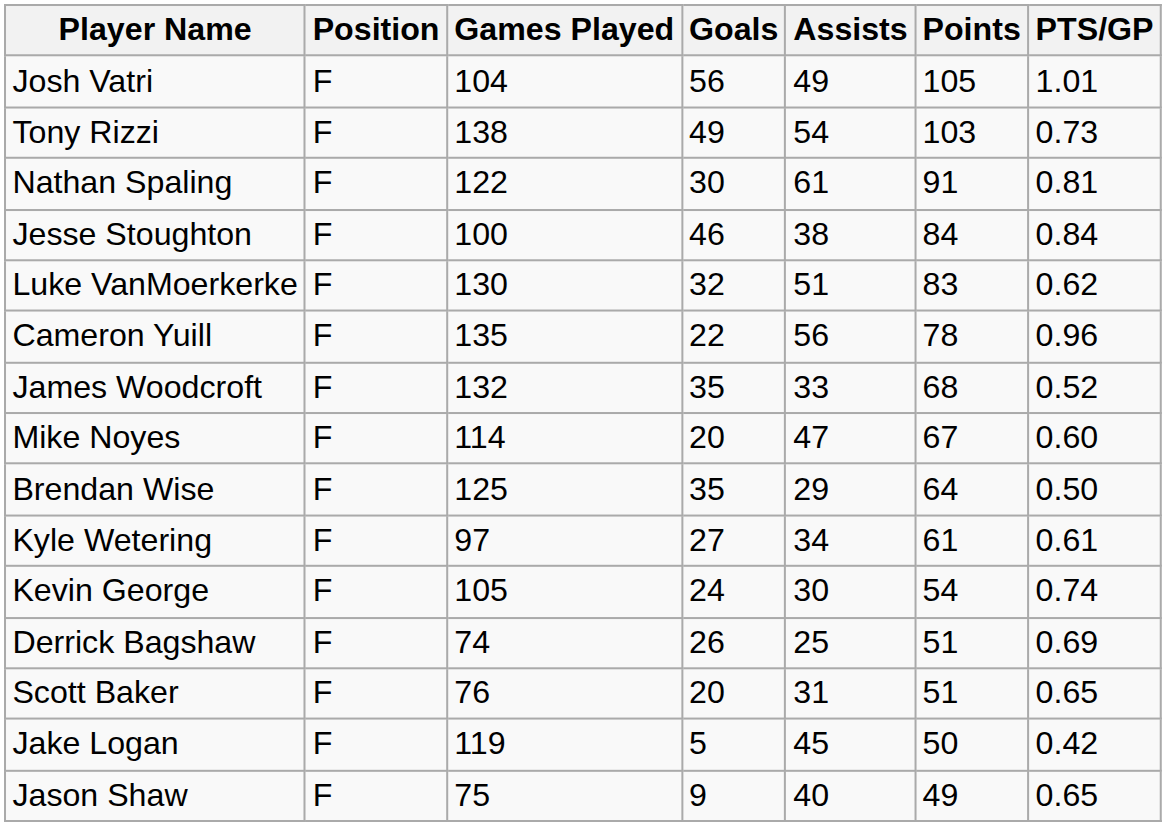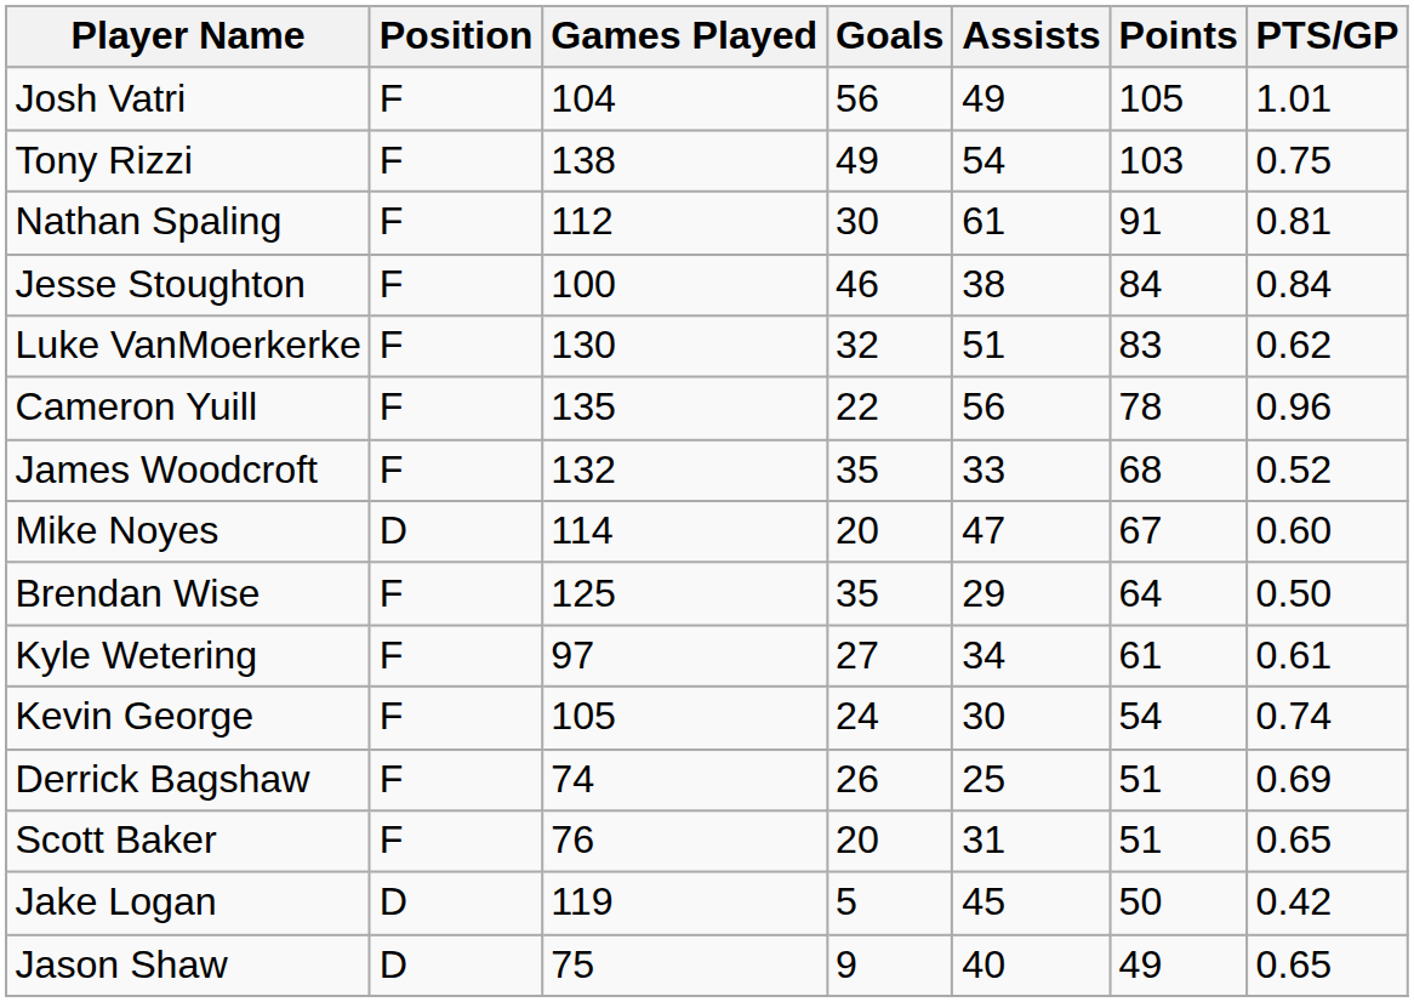Tony Rizzi | PTS/GP: 0.73 -> 0.75
Nathan Spaling | Games Played: 122 -> 112
Mike Noyes | Position: F -> D
Jake Logan | Position: F -> D
Jason Shaw | Position: F -> D
